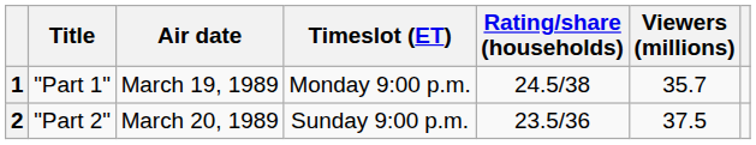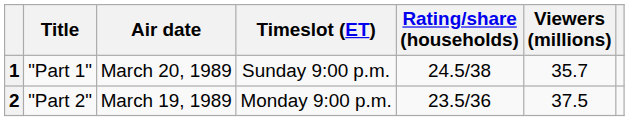1 | Air date: March 19, 1989 -> March 20, 1989
1 | Timeslot (ET): Monday 9:00 p.m. -> Sunday 9:00 p.m.
2 | Air date: March 20, 1989 -> March 19, 1989
2 | Timeslot (ET): Sunday 9:00 p.m. -> Monday 9:00 p.m.
